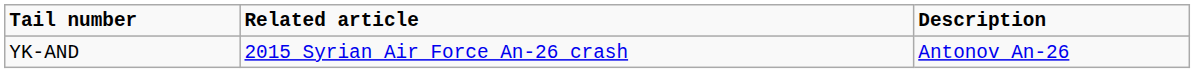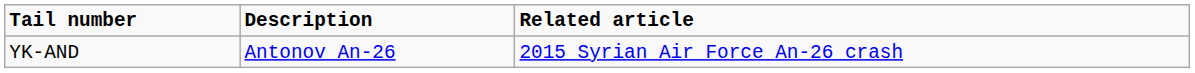columns swapped: Description <-> Related article
